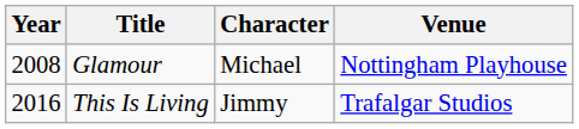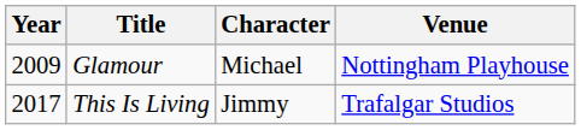Glamour | Year: 2008 -> 2009
This Is Living | Year: 2016 -> 2017
